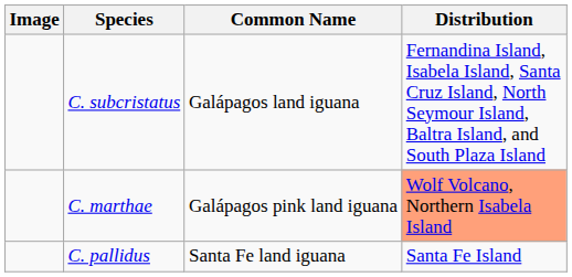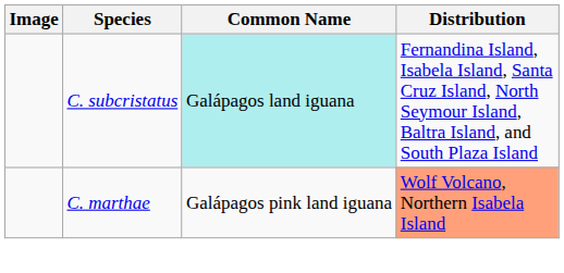C. subcristatus | Common Name: no background -> paleturquoise background
- row: C. pallidus | Santa Fe land iguana | Santa Fe Island
